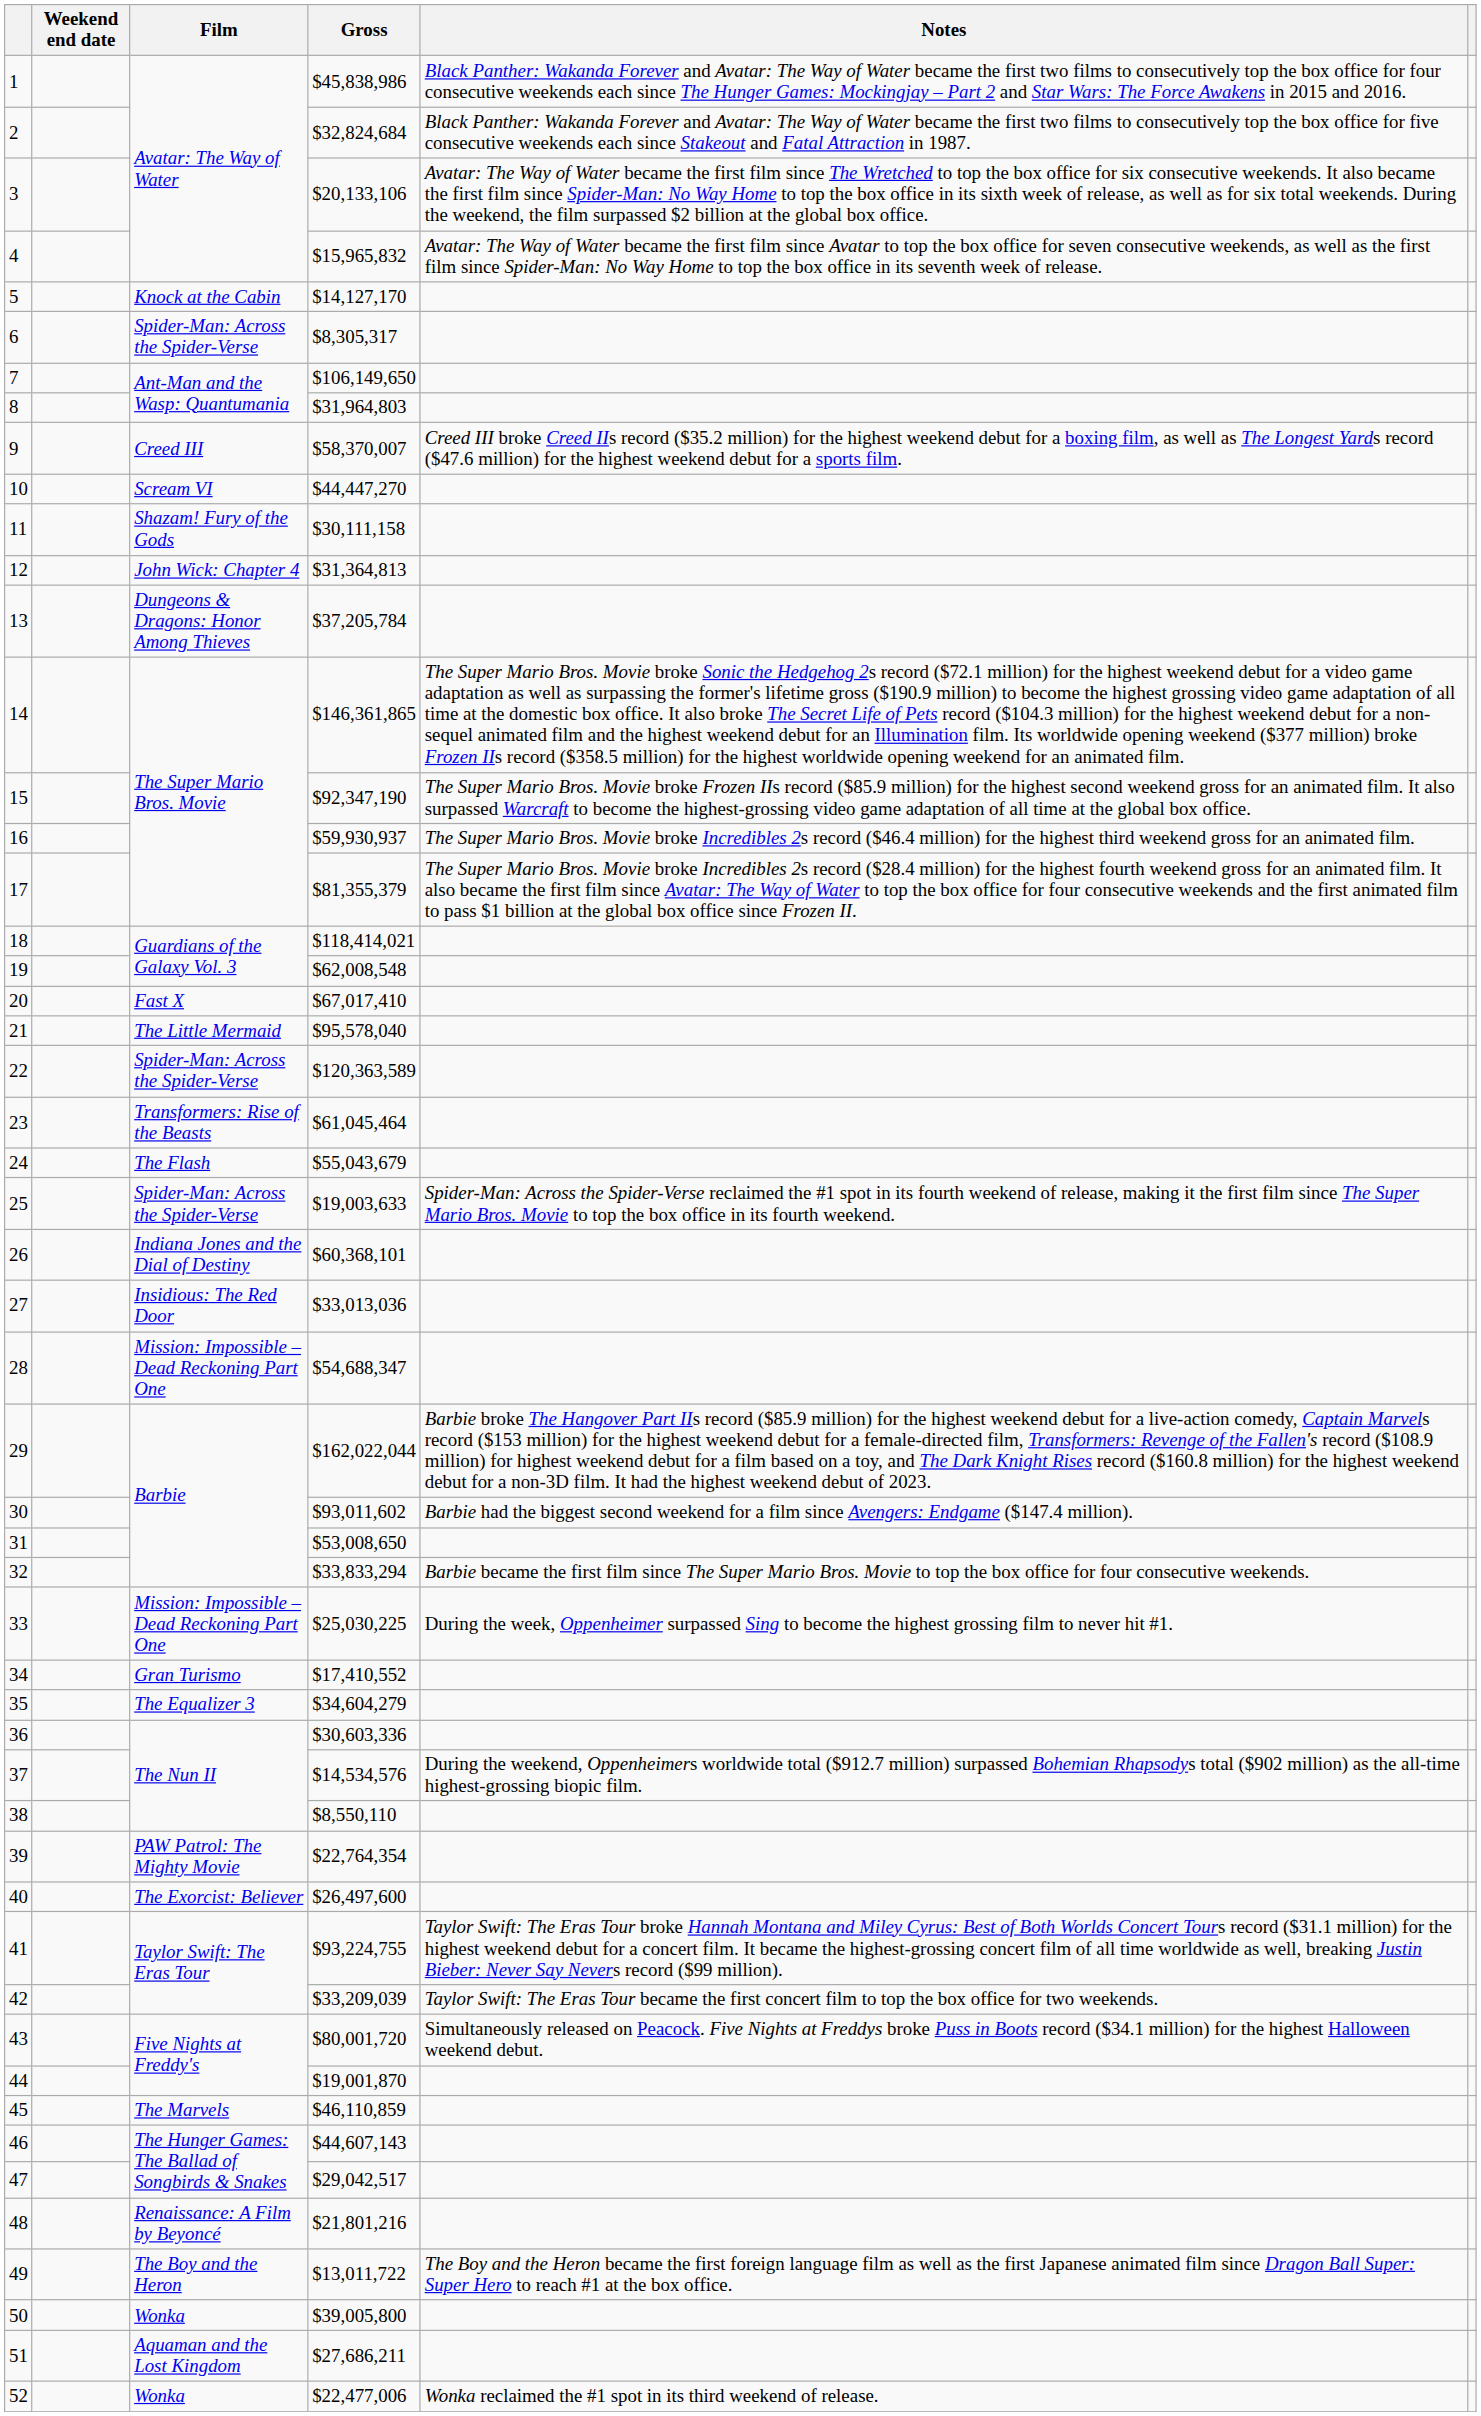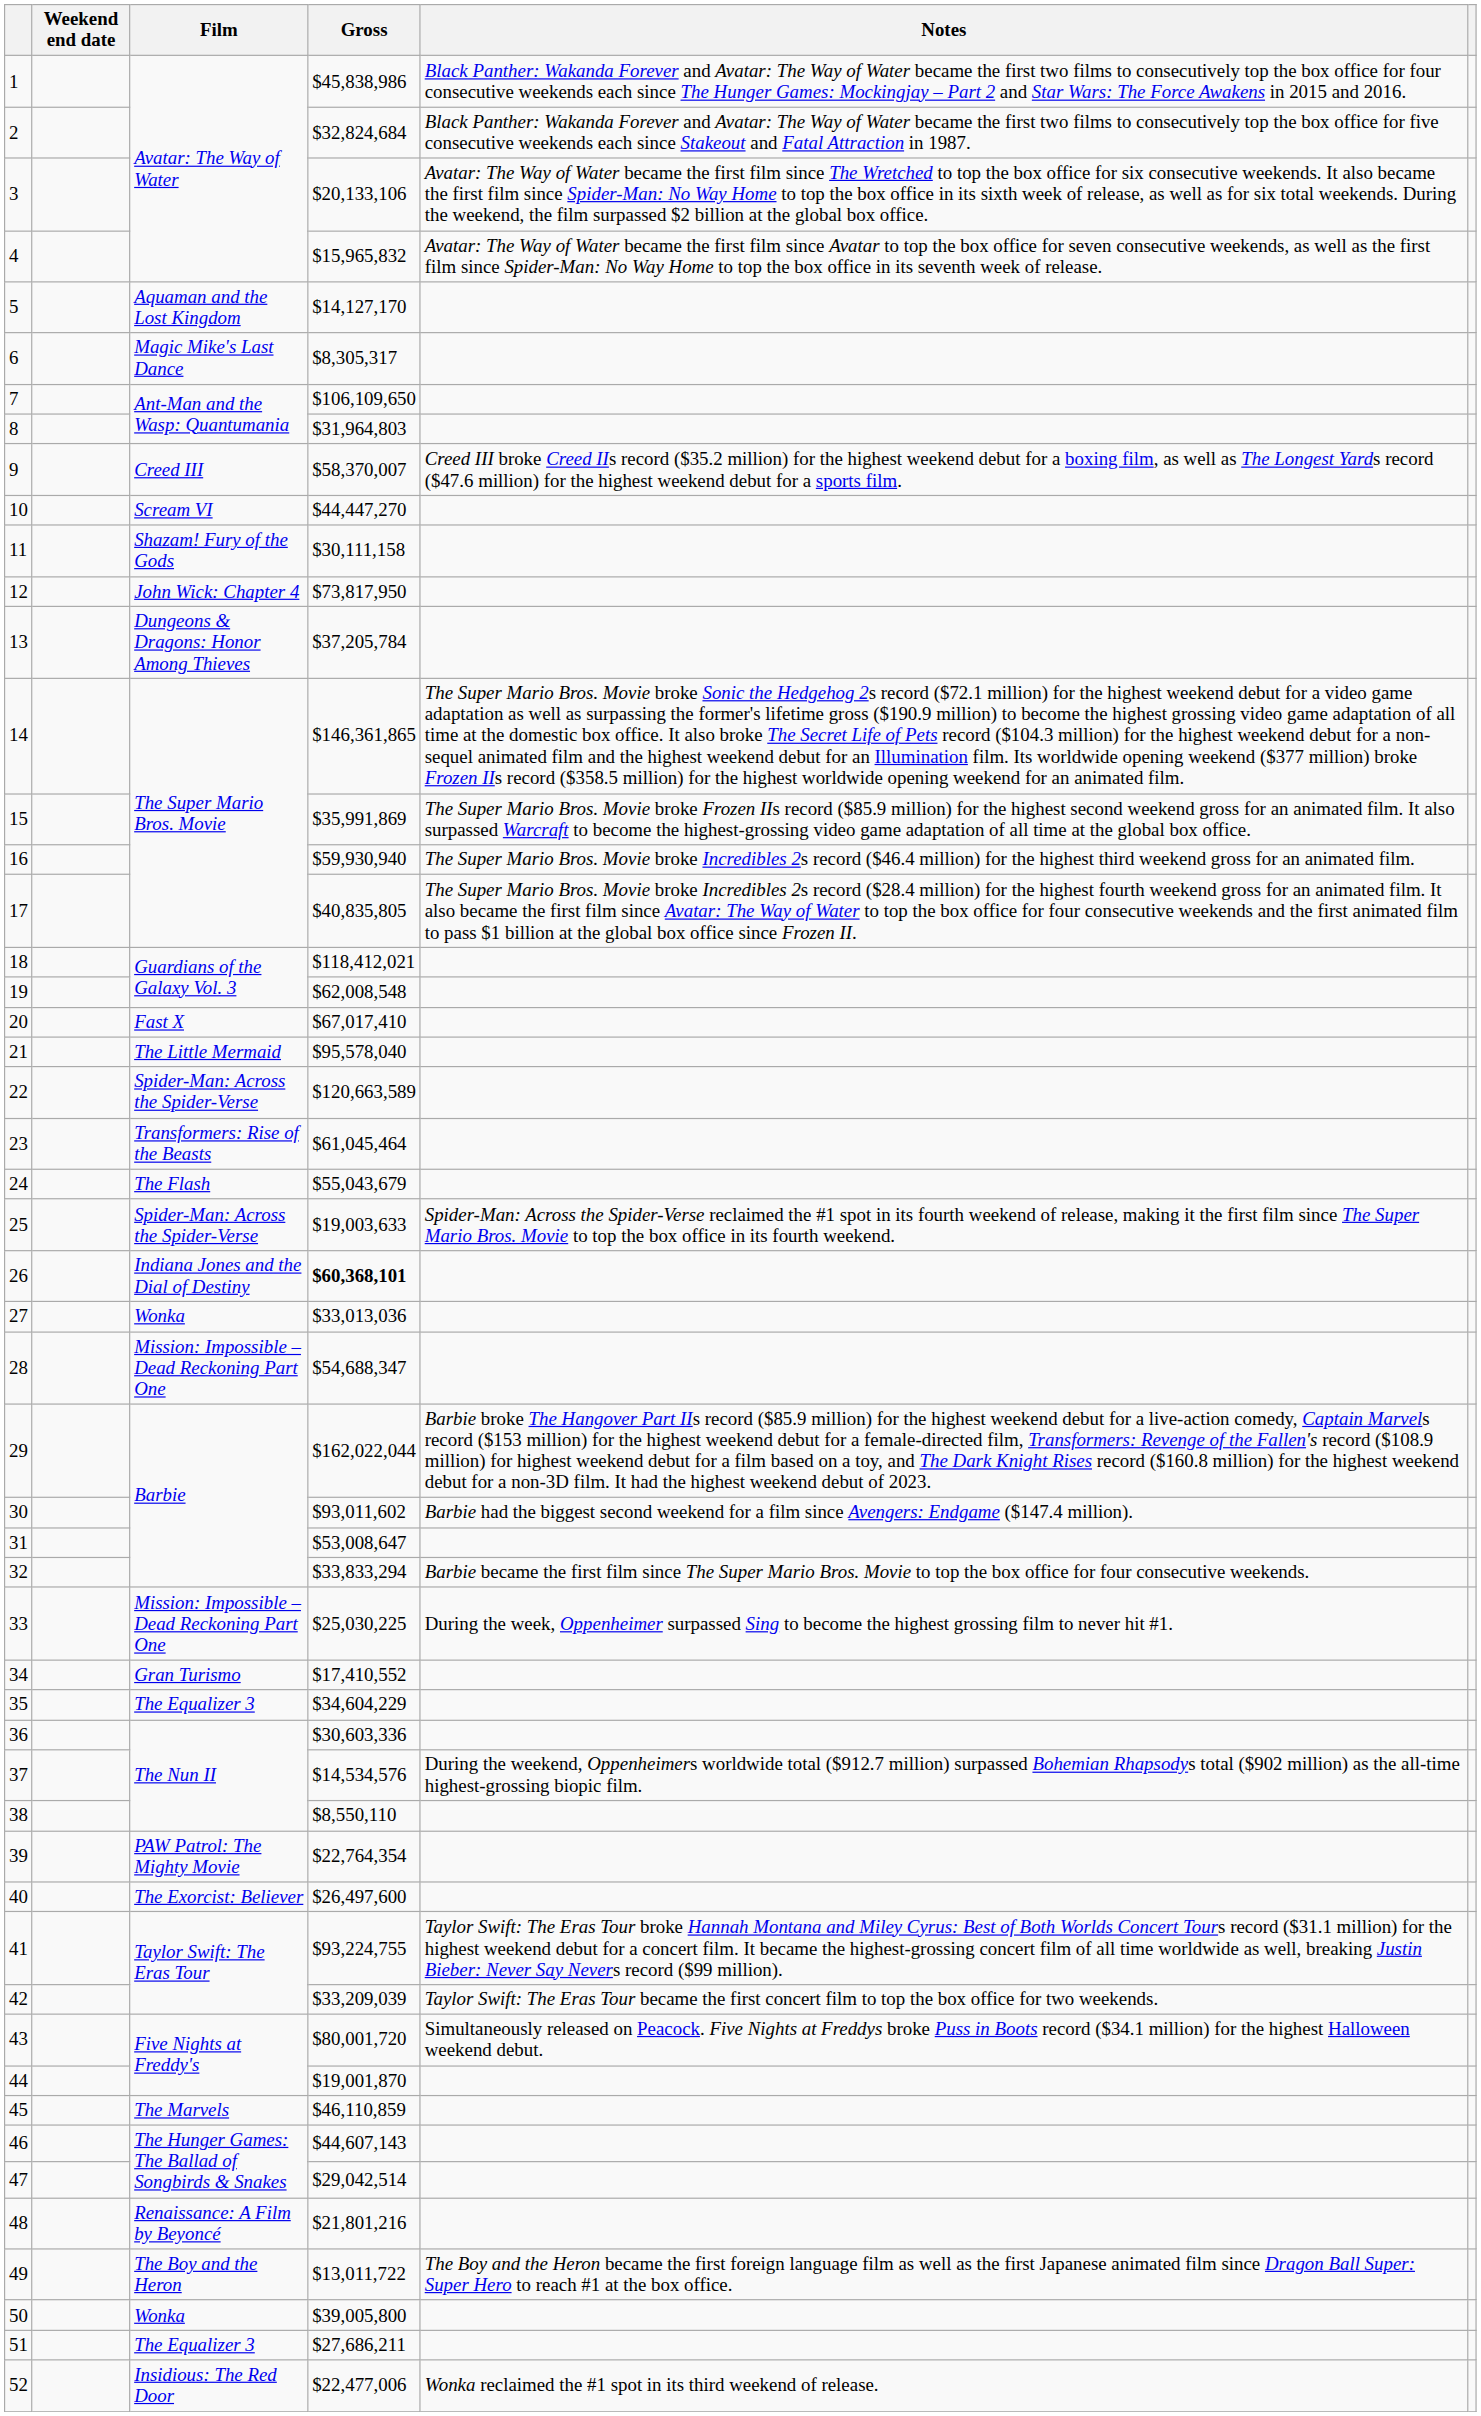5 | Film: Knock at the Cabin -> Aquaman and the Lost Kingdom
6 | Film: Spider-Man: Across the Spider-Verse -> Magic Mike's Last Dance
7 | Gross: $106,149,650 -> $106,109,650
12 | Gross: $31,364,813 -> $73,817,950
15 | Gross: $92,347,190 -> $35,991,869
16 | Gross: $59,930,937 -> $59,930,940
17 | Gross: $81,355,379 -> $40,835,805
18 | Gross: $118,414,021 -> $118,412,021
22 | Gross: $120,363,589 -> $120,663,589
26 | Gross: normal -> bold
27 | Film: Insidious: The Red Door -> Wonka
31 | Gross: $53,008,650 -> $53,008,647
35 | Gross: $34,604,279 -> $34,604,229
47 | Gross: $29,042,517 -> $29,042,514
51 | Film: Aquaman and the Lost Kingdom -> The Equalizer 3
52 | Film: Wonka -> Insidious: The Red Door
